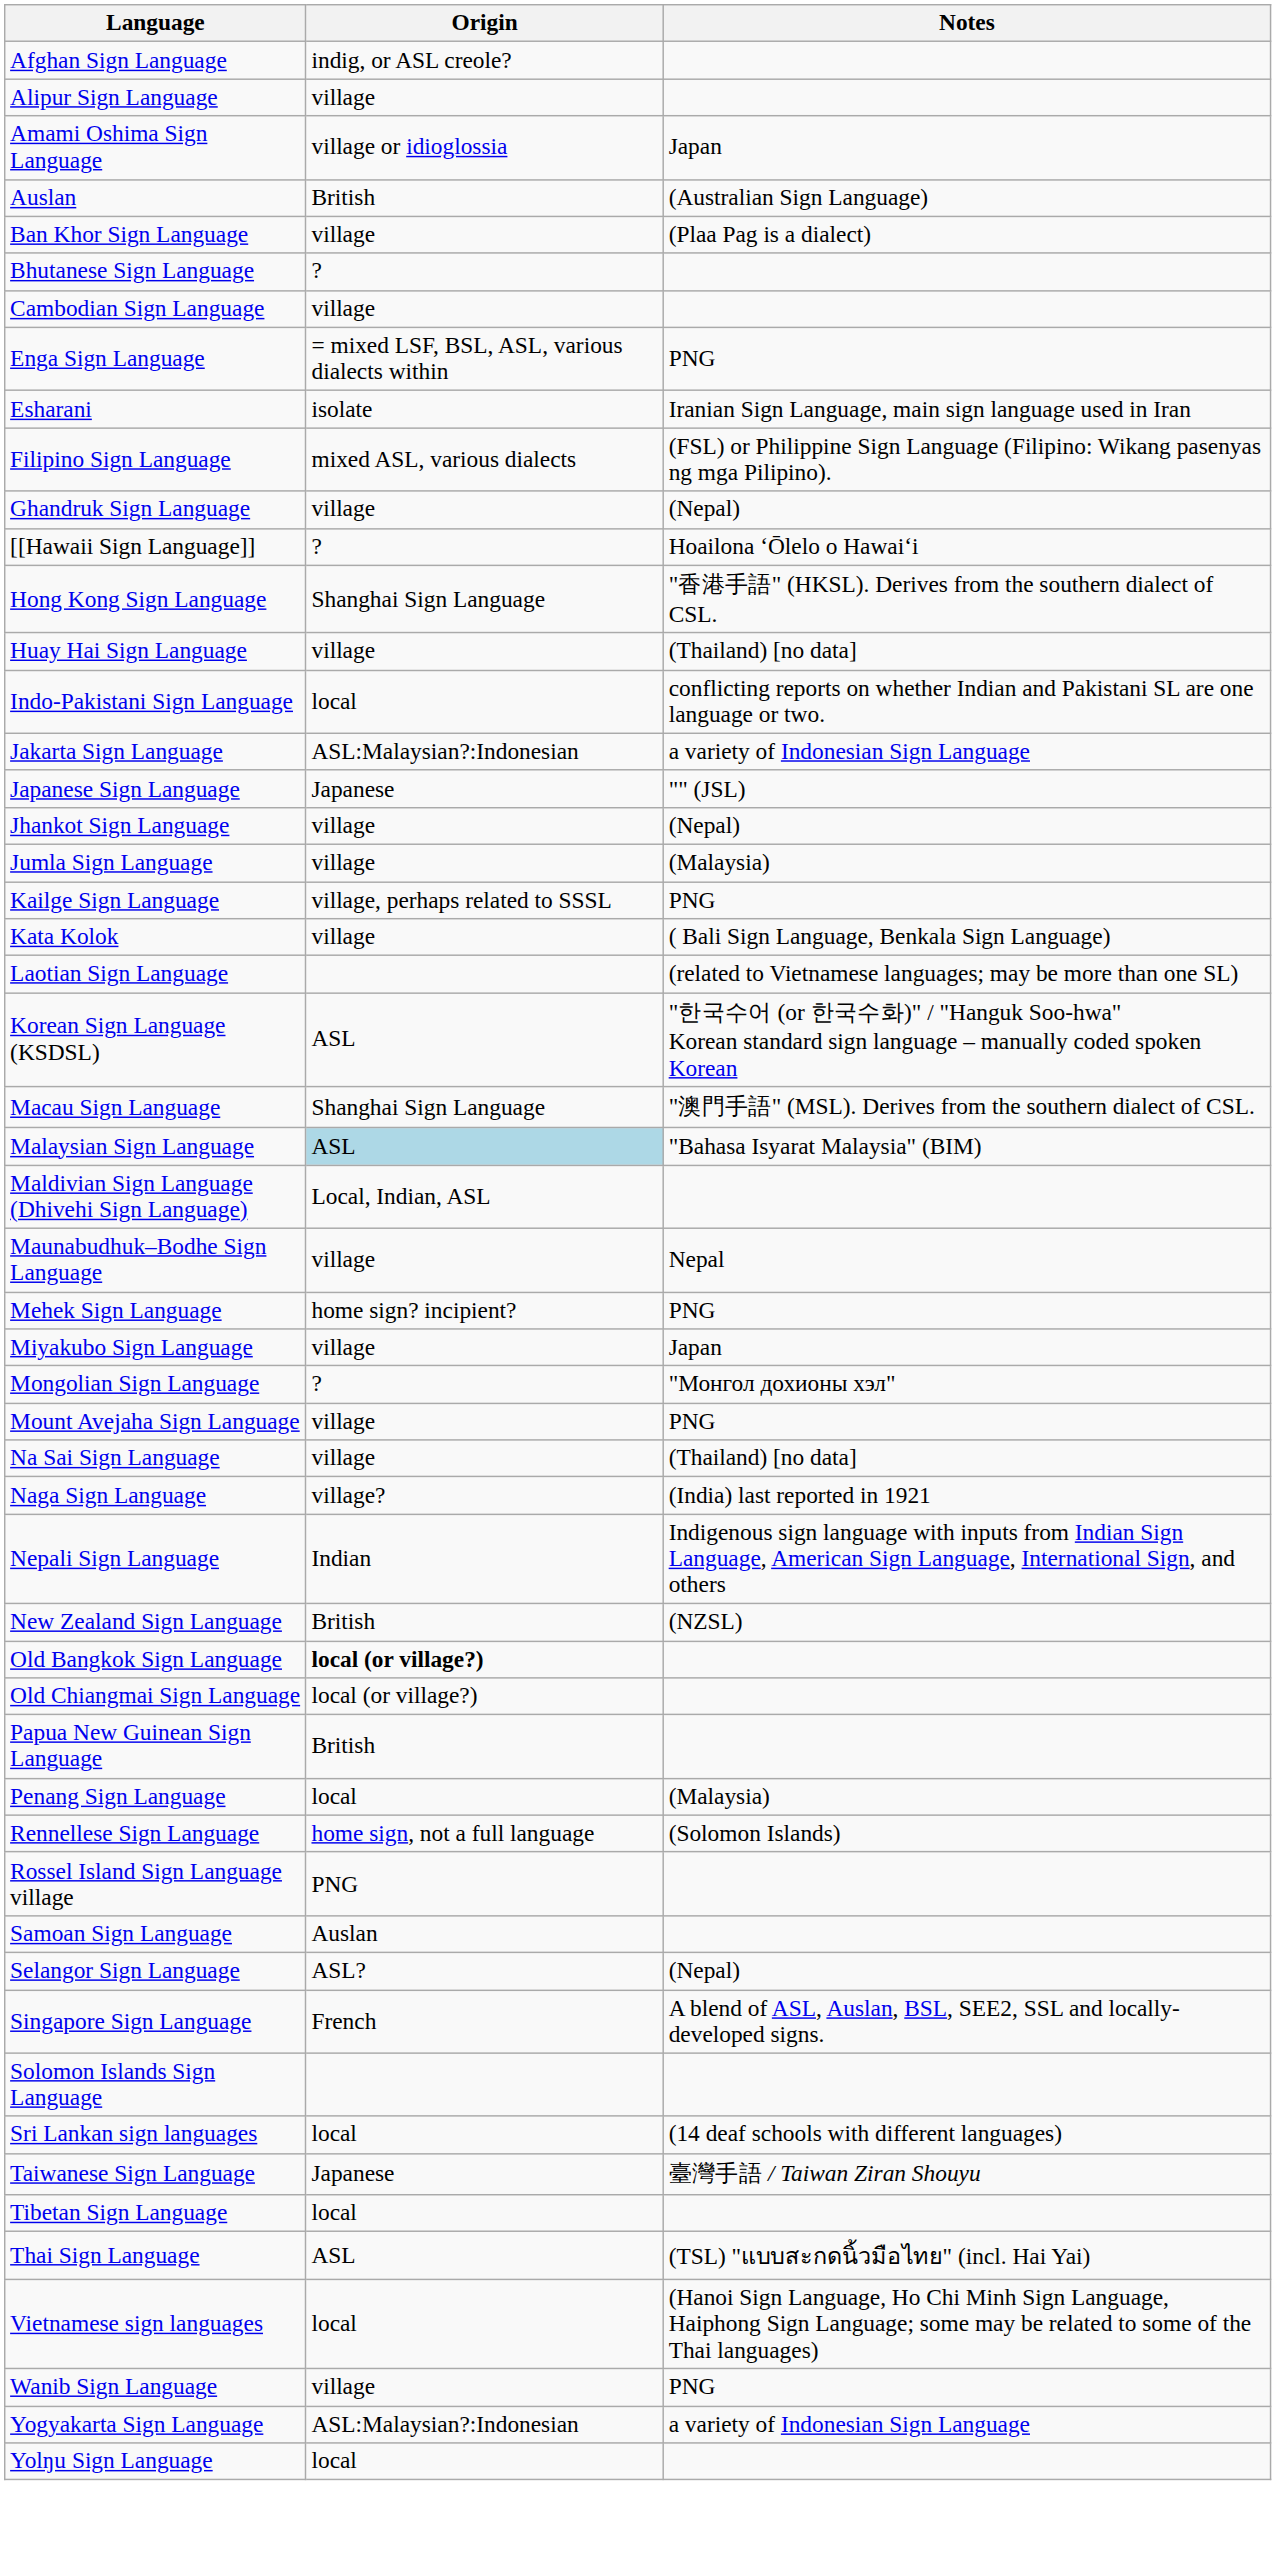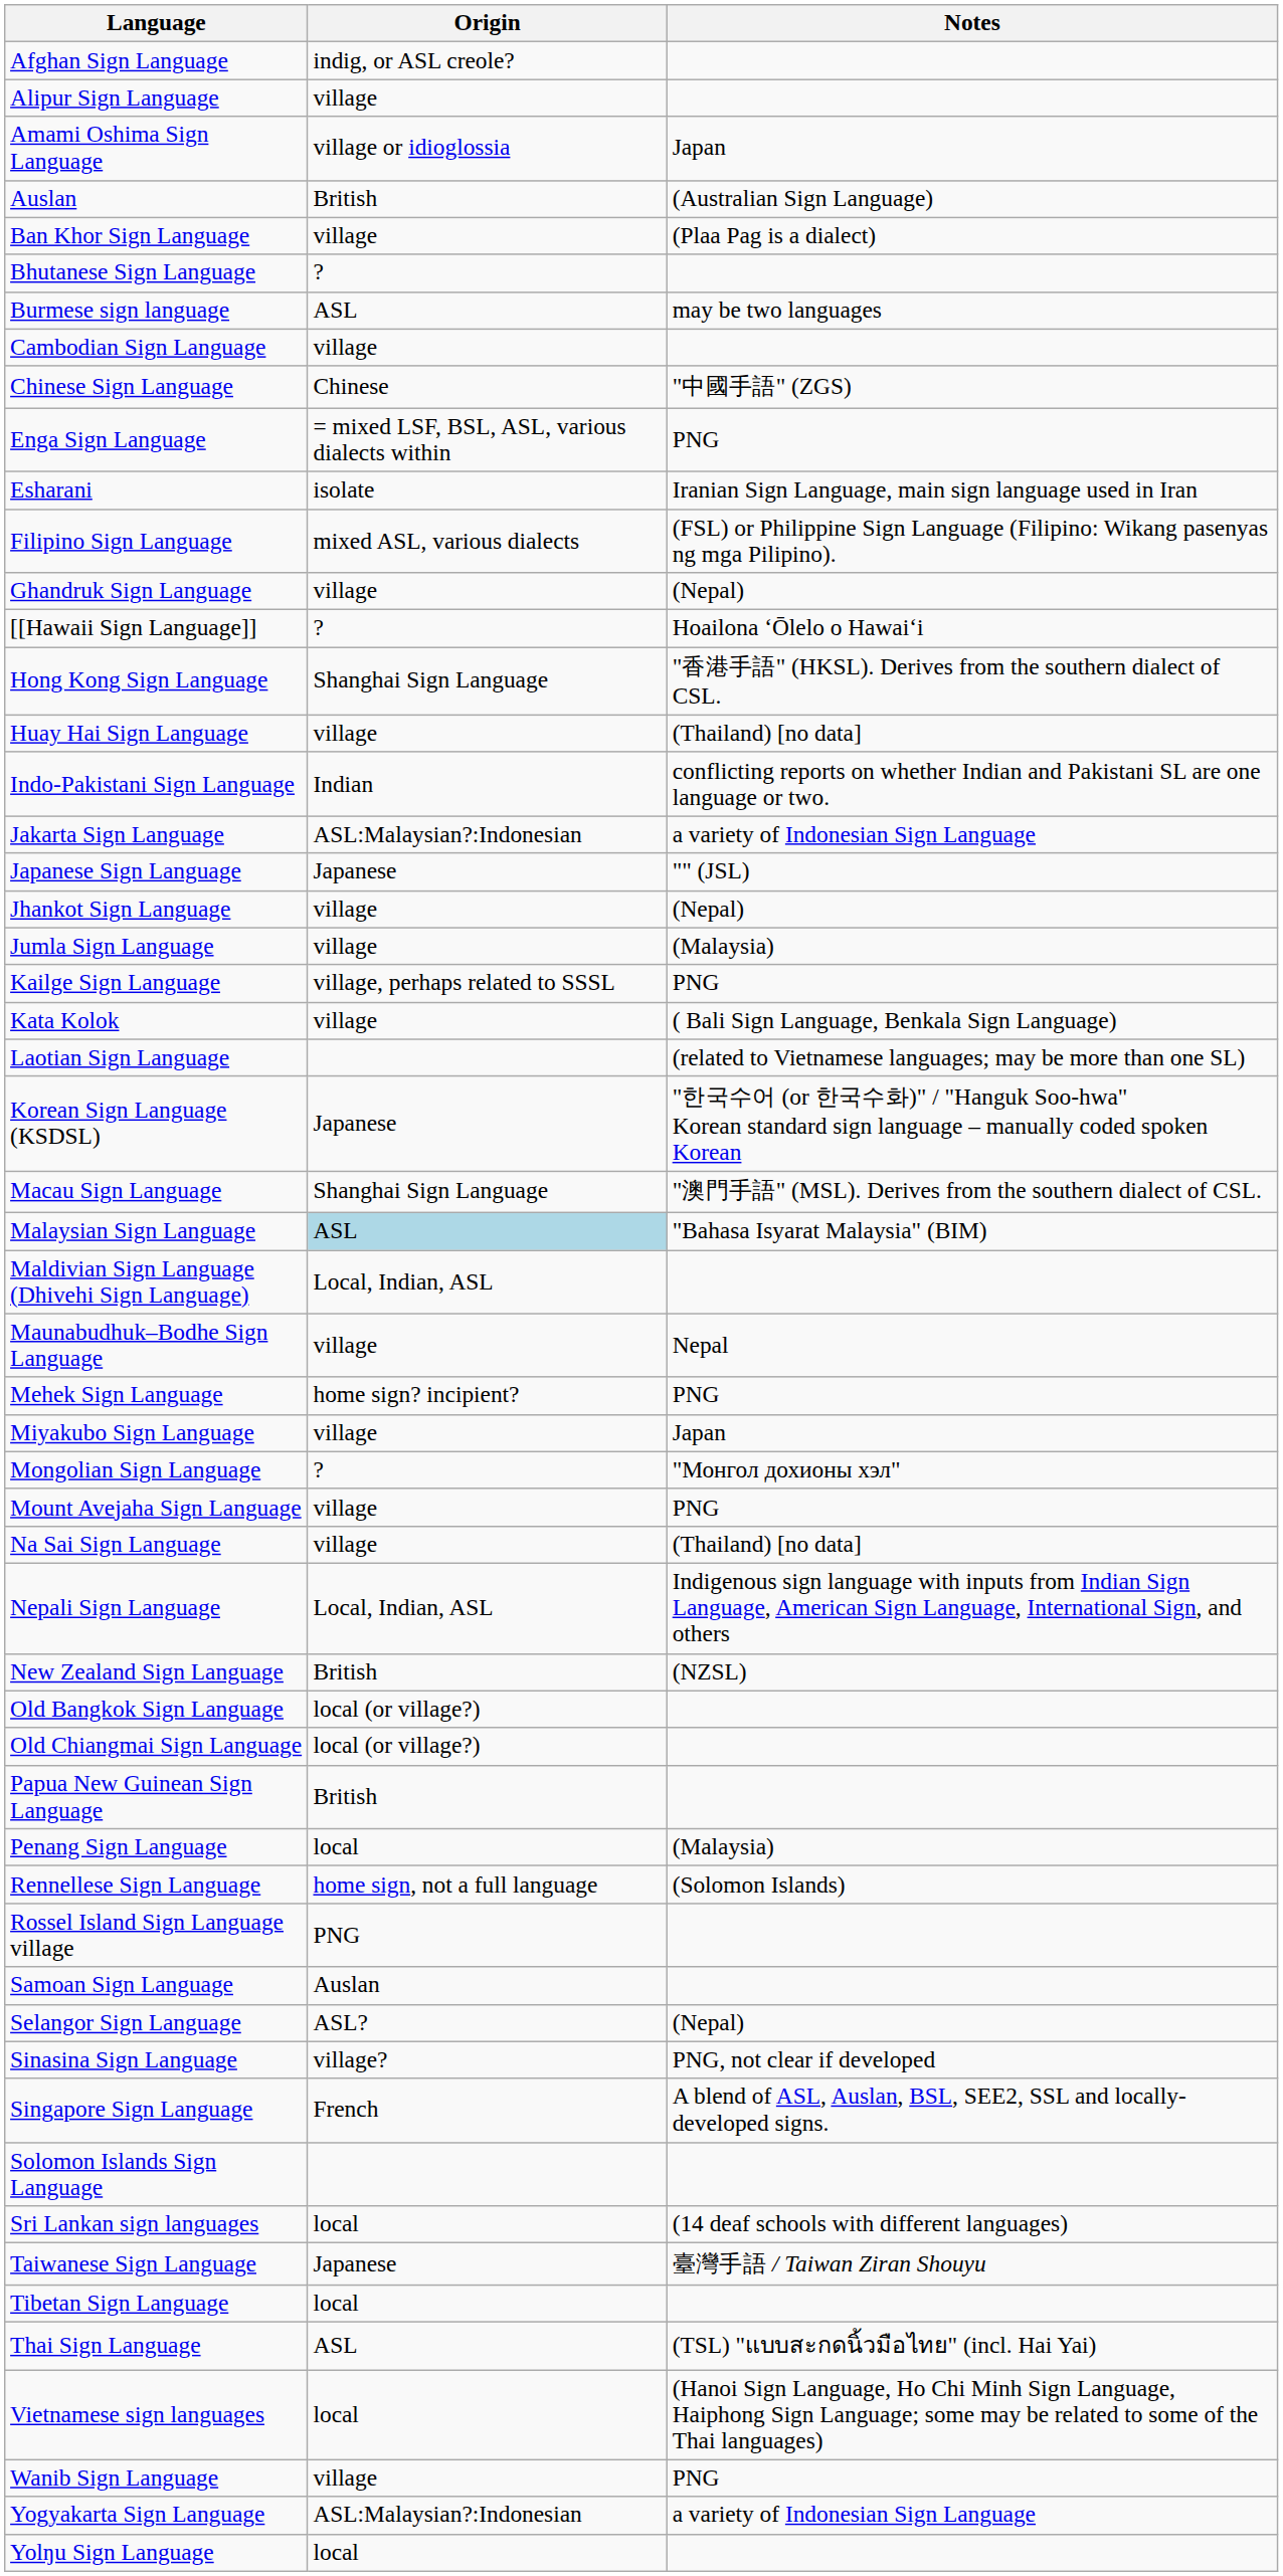+ row: Burmese sign language | ASL | may be two languages
+ row: Chinese Sign Language | Chinese | "中國手語" (ZGS)
Indo-Pakistani Sign Language | Origin: local -> Indian
Korean Sign Language (KSDSL) | Origin: ASL -> Japanese
- row: Naga Sign Language | village? | (India) last reported in 1921
Nepali Sign Language | Origin: Indian -> Local, Indian, ASL
Old Bangkok Sign Language | Origin: bold -> normal
+ row: Sinasina Sign Language | village? | PNG, not clear if developed
